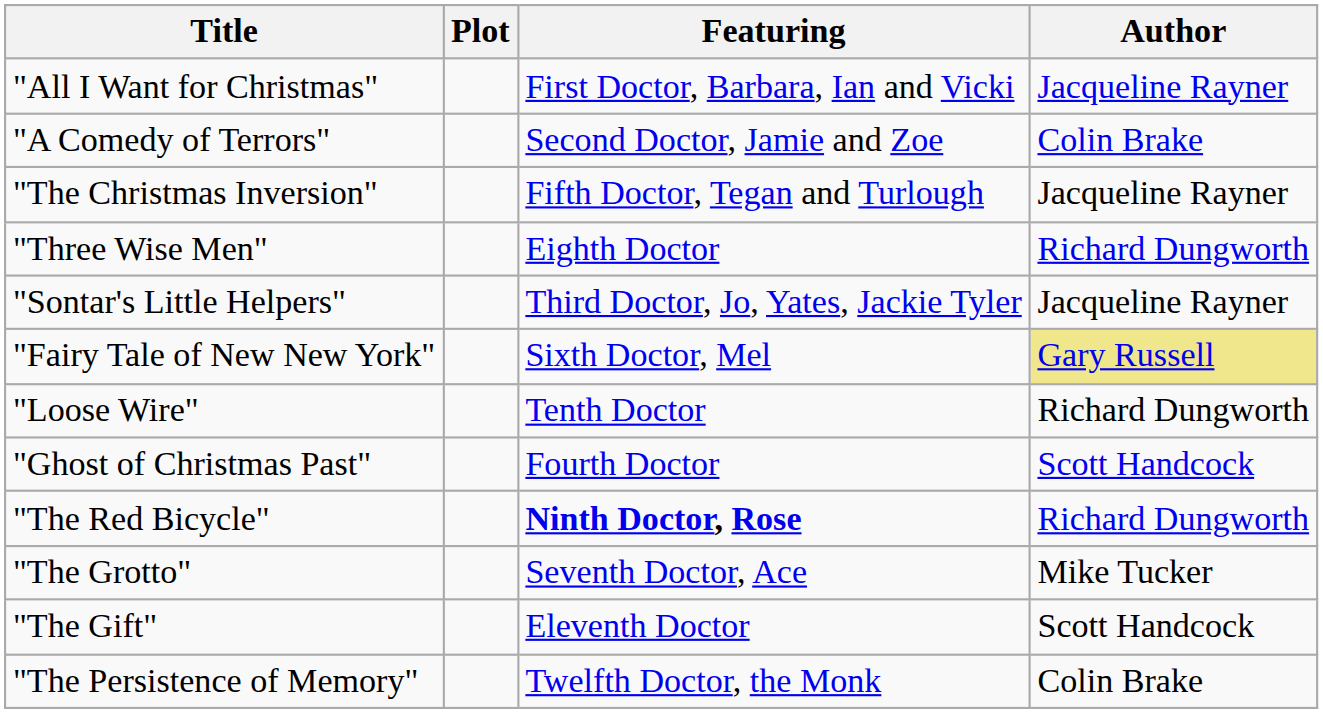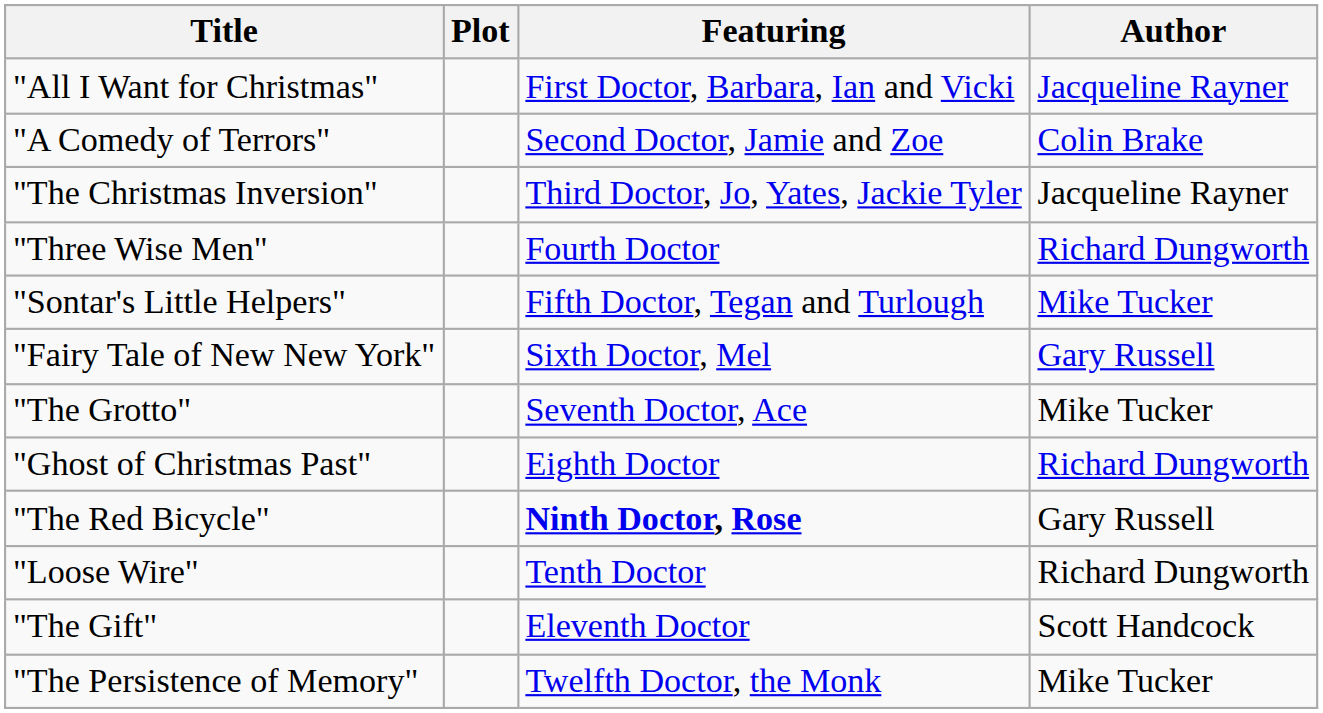"The Christmas Inversion" | Featuring: Fifth Doctor, Tegan and Turlough -> Third Doctor, Jo, Yates, Jackie Tyler
"Three Wise Men" | Featuring: Eighth Doctor -> Fourth Doctor
"Sontar's Little Helpers" | Featuring: Third Doctor, Jo, Yates, Jackie Tyler -> Fifth Doctor, Tegan and Turlough
"Sontar's Little Helpers" | Author: Jacqueline Rayner -> Mike Tucker
"Fairy Tale of New New York" | Author: khaki background -> no background
rows swapped: "The Grotto" <-> "Loose Wire"
"Ghost of Christmas Past" | Featuring: Fourth Doctor -> Eighth Doctor
"Ghost of Christmas Past" | Author: Scott Handcock -> Richard Dungworth
"The Red Bicycle" | Author: Richard Dungworth -> Gary Russell
"The Persistence of Memory" | Author: Colin Brake -> Mike Tucker
